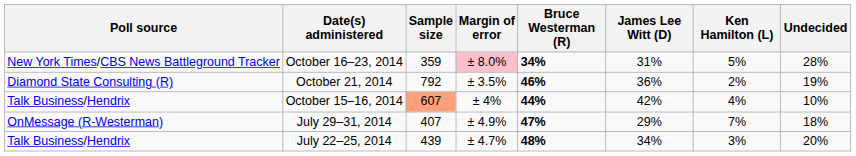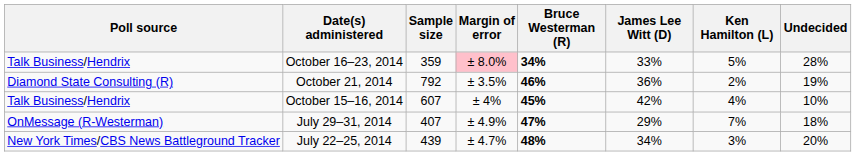October 16–23, 2014 | Poll source: New York Times/CBS News Battleground Tracker -> Talk Business/Hendrix
October 16–23, 2014 | James Lee Witt (D): 31% -> 33%
October 15–16, 2014 | Sample size: lightsalmon background -> no background
October 15–16, 2014 | Bruce Westerman (R): 44% -> 45%
July 22–25, 2014 | Poll source: Talk Business/Hendrix -> New York Times/CBS News Battleground Tracker
